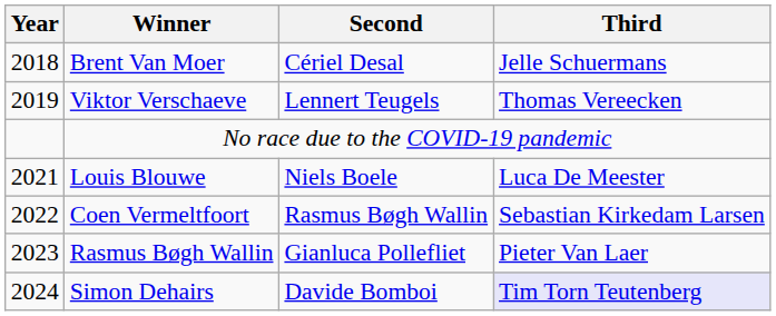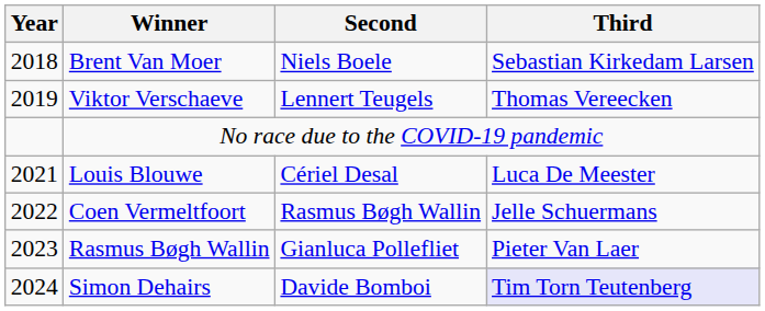Brent Van Moer | Second: Cériel Desal -> Niels Boele
Brent Van Moer | Third: Jelle Schuermans -> Sebastian Kirkedam Larsen
Louis Blouwe | Second: Niels Boele -> Cériel Desal
Coen Vermeltfoort | Third: Sebastian Kirkedam Larsen -> Jelle Schuermans
